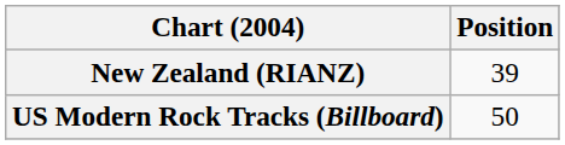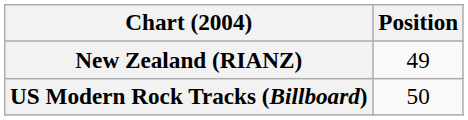New Zealand (RIANZ) | Position: 39 -> 49
